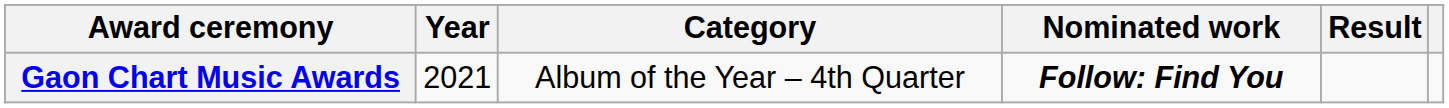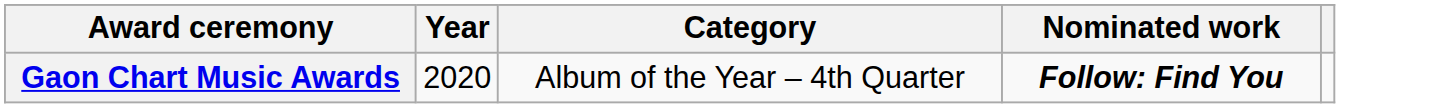- column: Result
Gaon Chart Music Awards | Year: 2021 -> 2020
